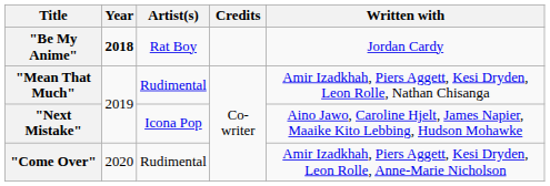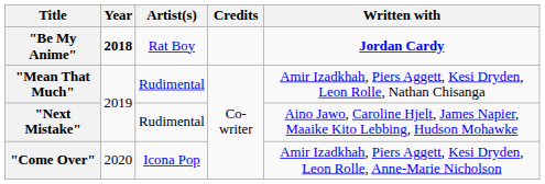"Be My Anime" | Written with: normal -> bold
"Next Mistake" | Artist(s): Icona Pop -> Rudimental
"Come Over" | Artist(s): Rudimental -> Icona Pop
